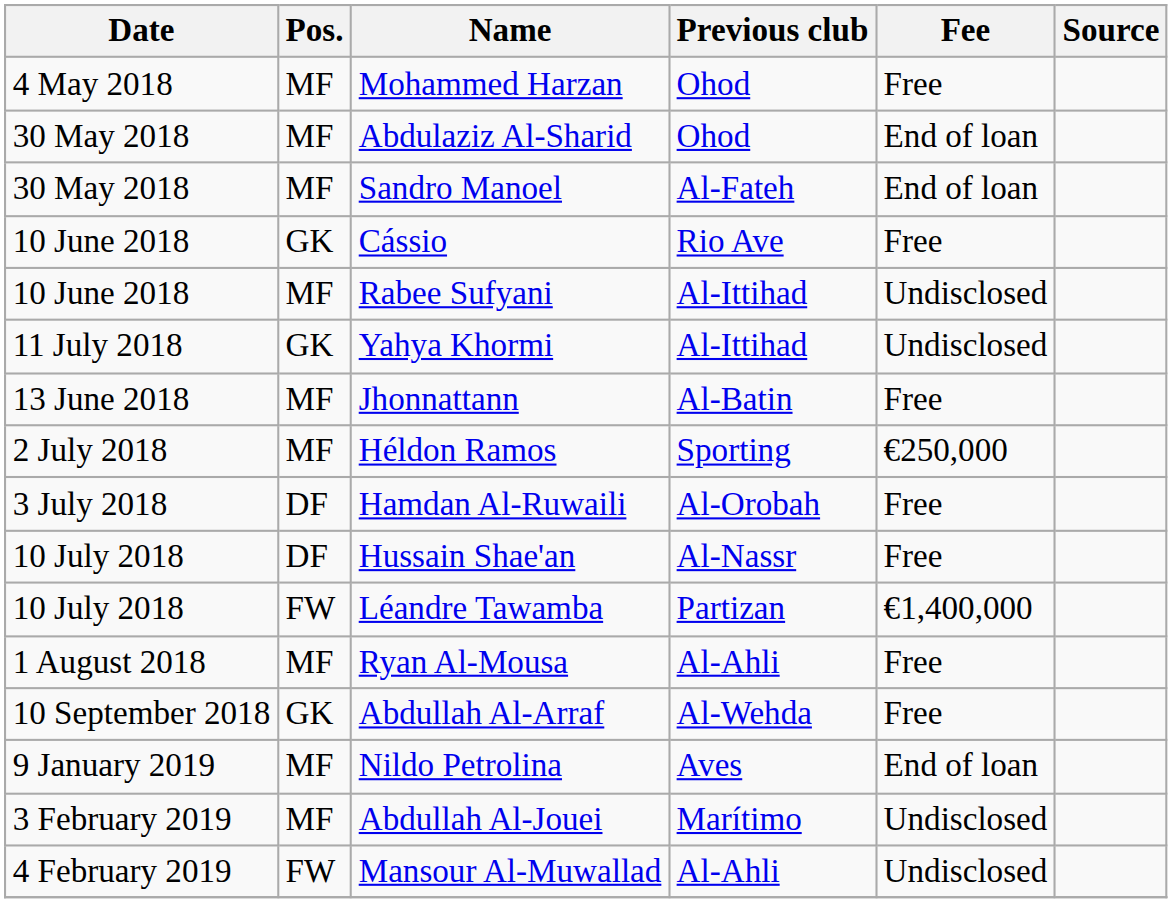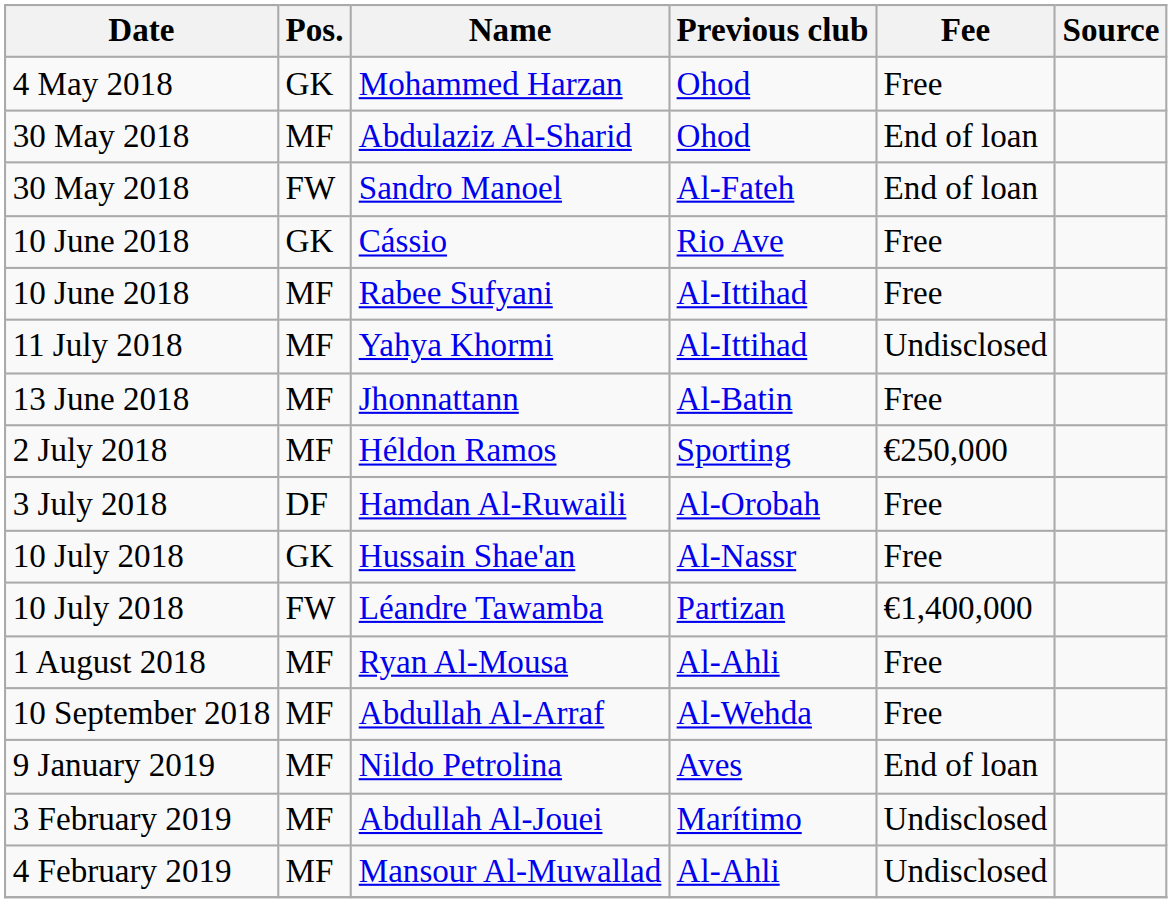Mohammed Harzan | Pos.: MF -> GK
Sandro Manoel | Pos.: MF -> FW
Rabee Sufyani | Fee: Undisclosed -> Free
Yahya Khormi | Pos.: GK -> MF
Hussain Shae'an | Pos.: DF -> GK
Abdullah Al-Arraf | Pos.: GK -> MF
Mansour Al-Muwallad | Pos.: FW -> MF
